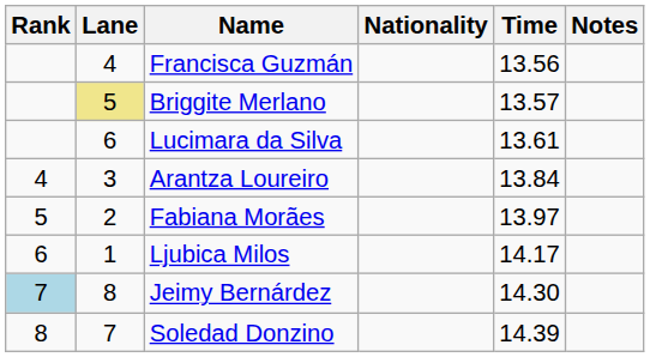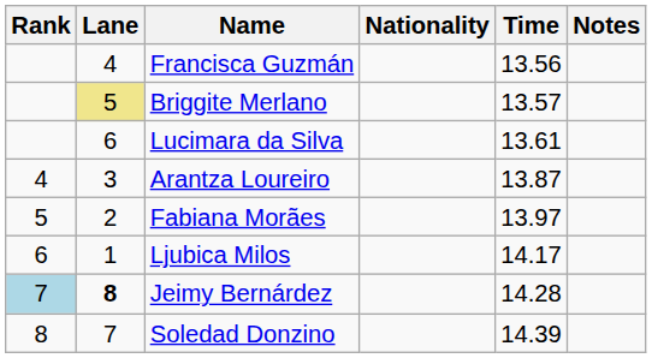Arantza Loureiro | Time: 13.84 -> 13.87
Jeimy Bernárdez | Lane: normal -> bold
Jeimy Bernárdez | Time: 14.30 -> 14.28
